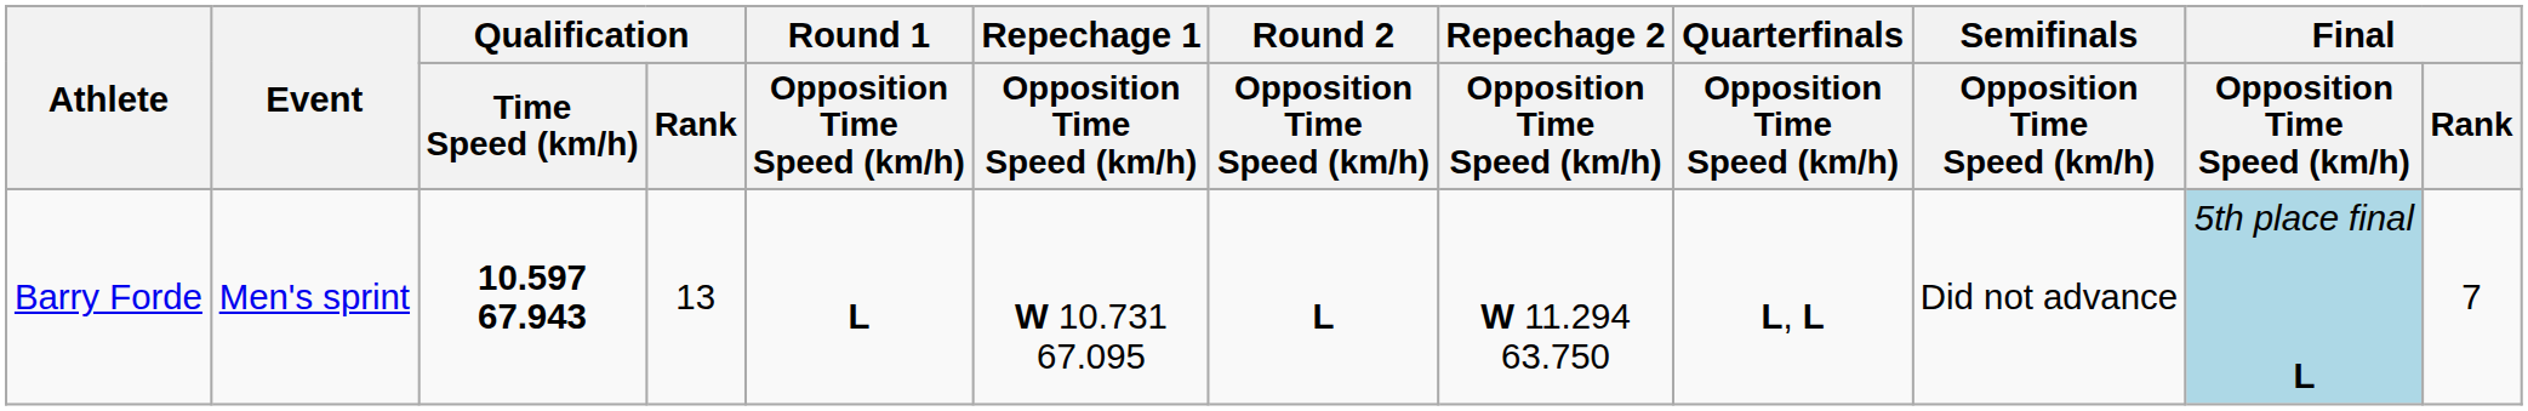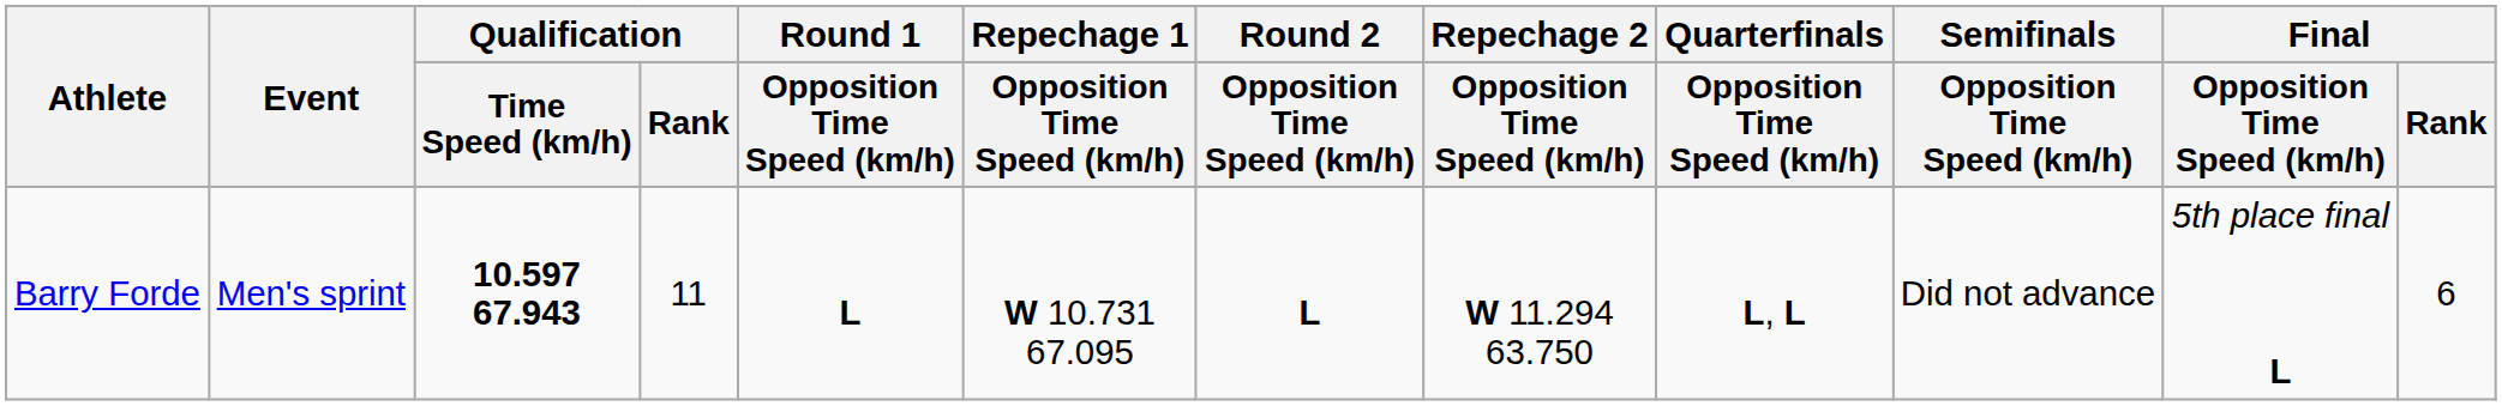Barry Forde | Qualification / Rank: 13 -> 11
Barry Forde | Final / Opposition Time Speed (km/h): lightblue background -> no background
Barry Forde | Final / Rank: 7 -> 6
